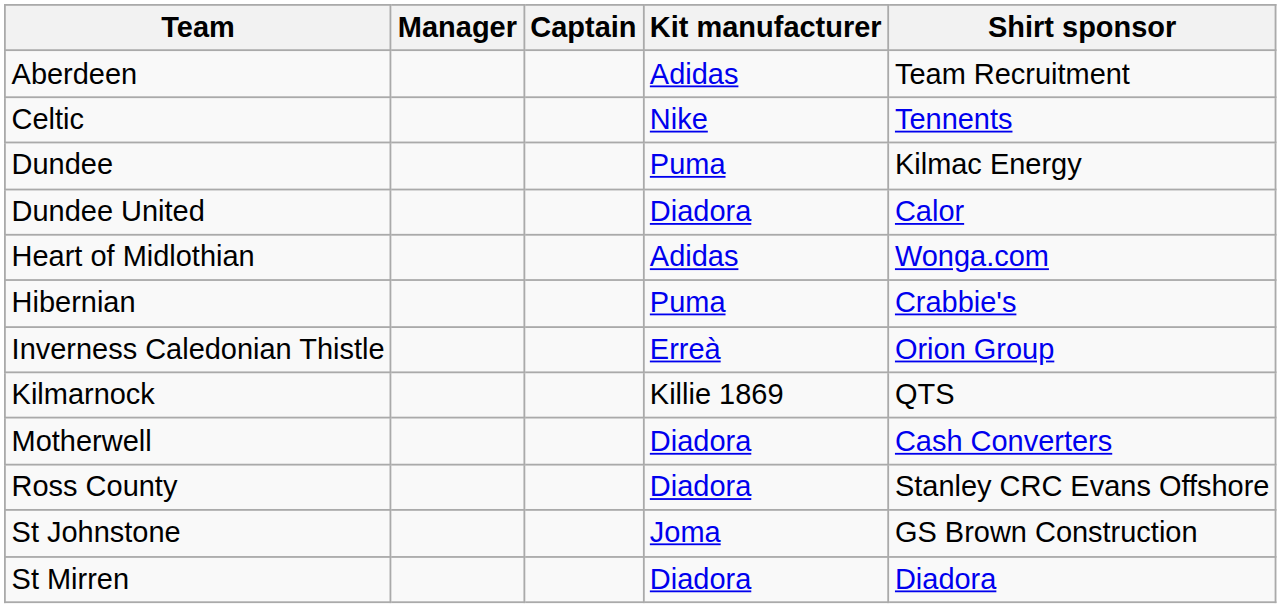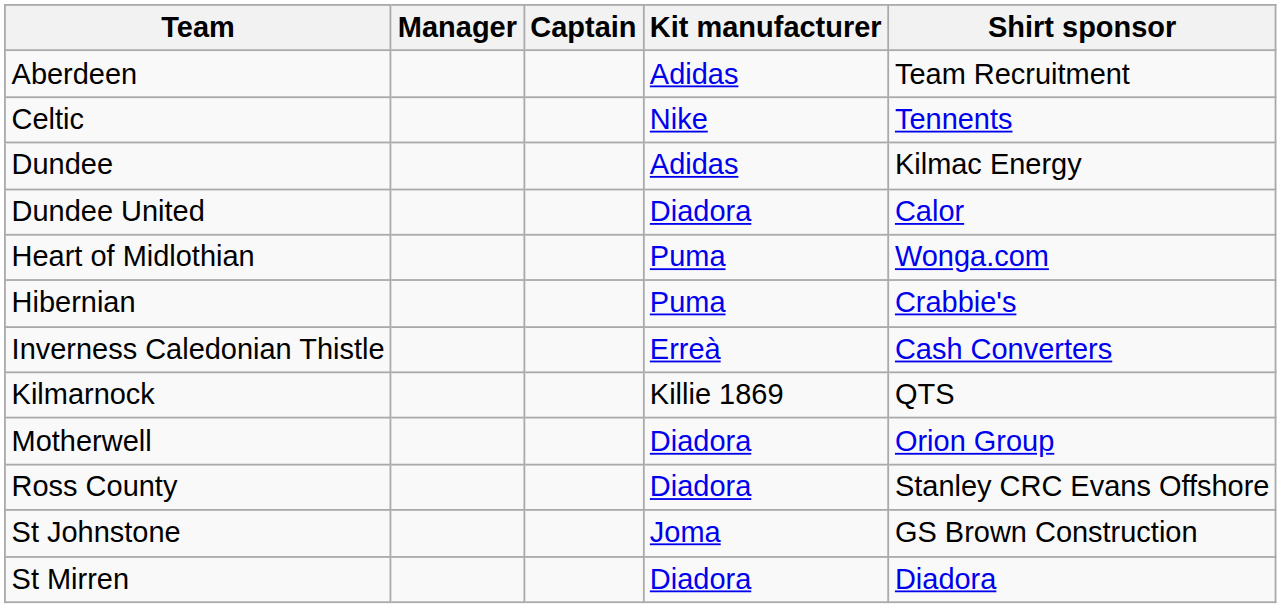Dundee | Kit manufacturer: Puma -> Adidas
Heart of Midlothian | Kit manufacturer: Adidas -> Puma
Inverness Caledonian Thistle | Shirt sponsor: Orion Group -> Cash Converters
Motherwell | Shirt sponsor: Cash Converters -> Orion Group
